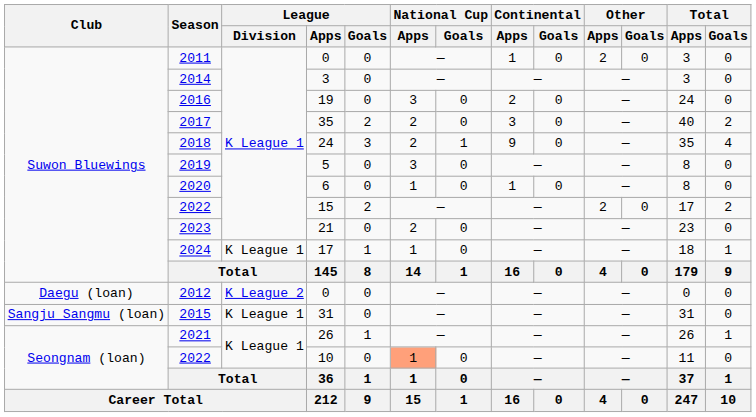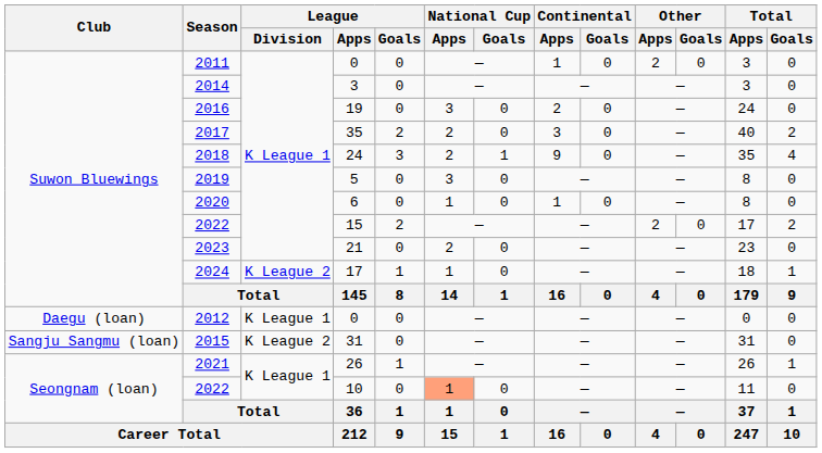2024 | League / Division: K League 1 -> K League 2
2012 | League / Division: K League 2 -> K League 1
2015 | League / Division: K League 1 -> K League 2
